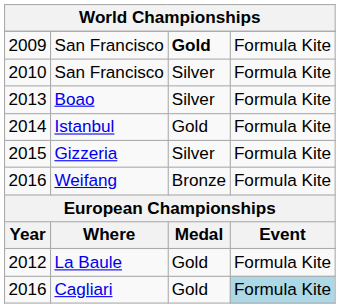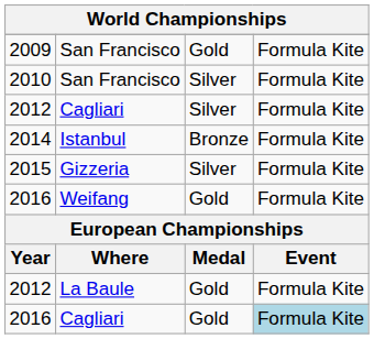2009 | column 3: bold -> normal
+ row: 2012 | Cagliari | Silver | Formula Kite
- row: 2013 | Boao | Silver | Formula Kite
2014 | column 3: Gold -> Bronze
2016 / Weifang | column 3: Bronze -> Gold
